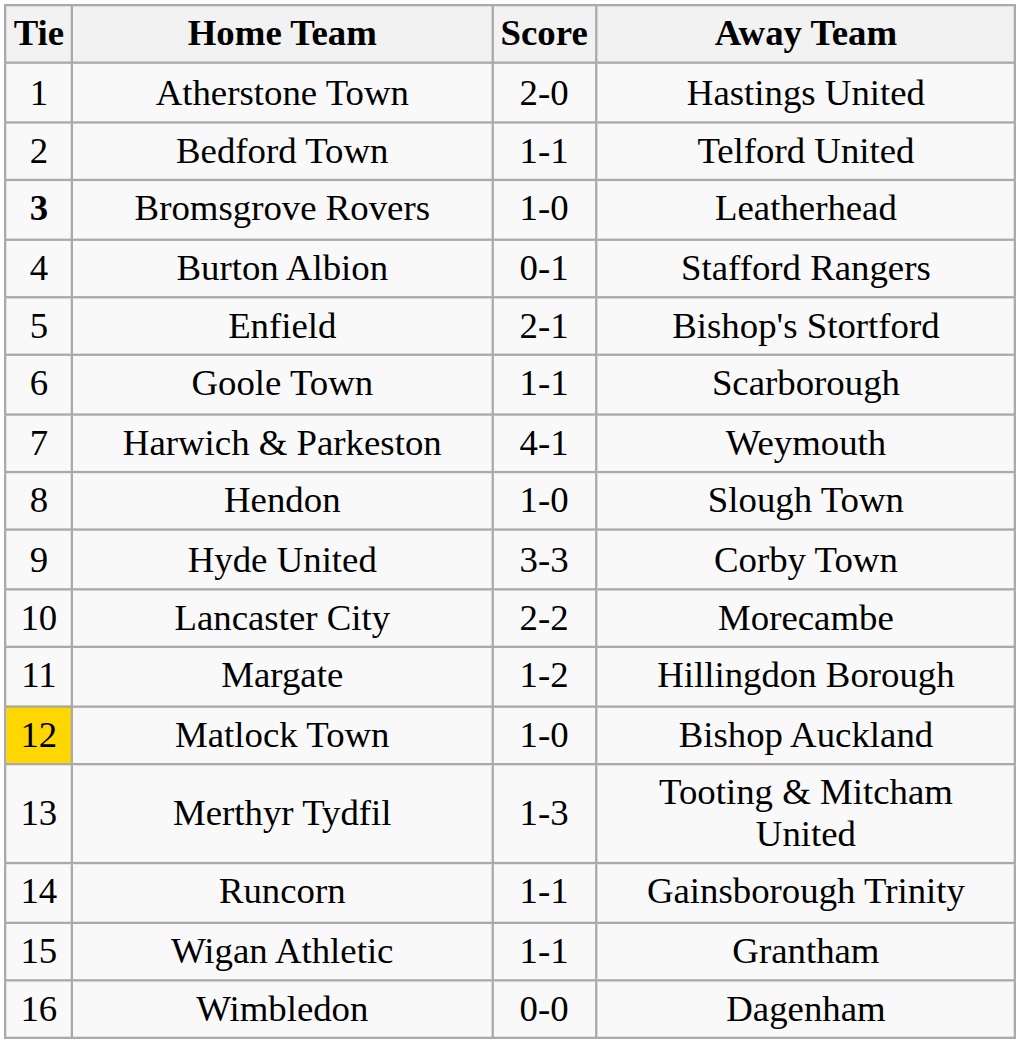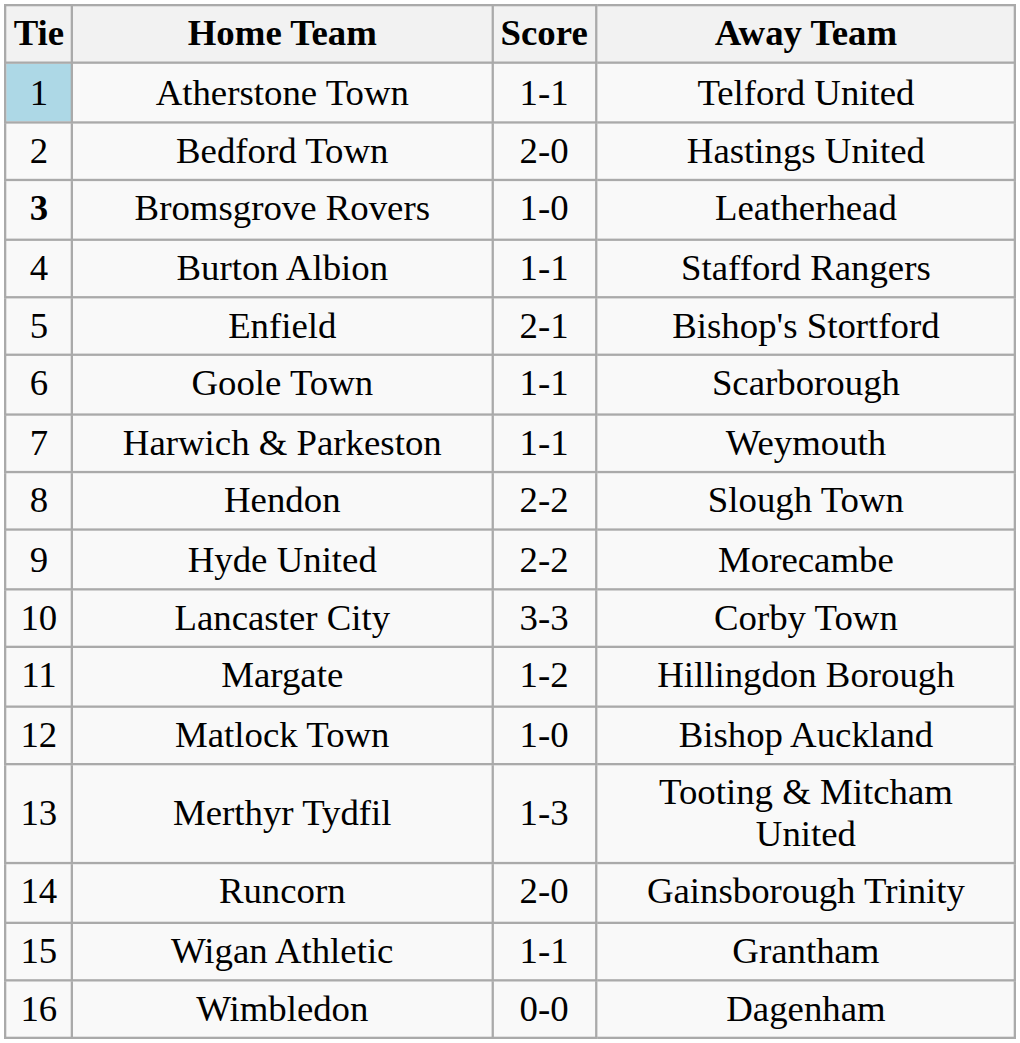Atherstone Town | Tie: no background -> lightblue background
Atherstone Town | Score: 2-0 -> 1-1
Atherstone Town | Away Team: Hastings United -> Telford United
Bedford Town | Score: 1-1 -> 2-0
Bedford Town | Away Team: Telford United -> Hastings United
Burton Albion | Score: 0-1 -> 1-1
Harwich & Parkeston | Score: 4-1 -> 1-1
Hendon | Score: 1-0 -> 2-2
Hyde United | Score: 3-3 -> 2-2
Hyde United | Away Team: Corby Town -> Morecambe
Lancaster City | Score: 2-2 -> 3-3
Lancaster City | Away Team: Morecambe -> Corby Town
Matlock Town | Tie: gold background -> no background
Runcorn | Score: 1-1 -> 2-0
